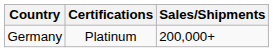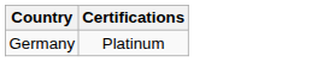- column: Sales/Shipments | 200,000+
